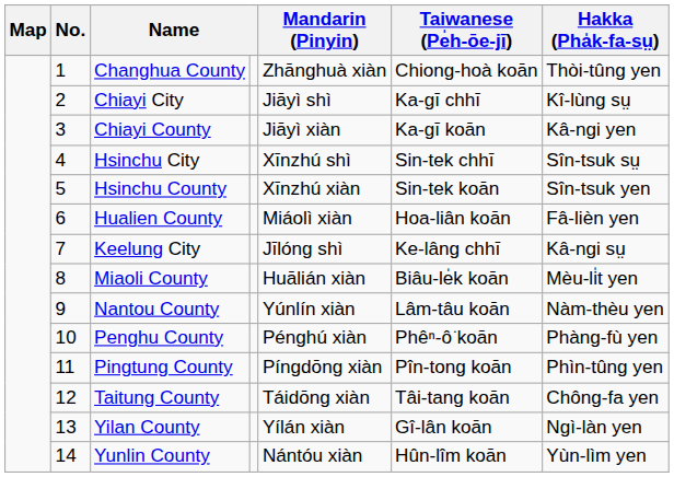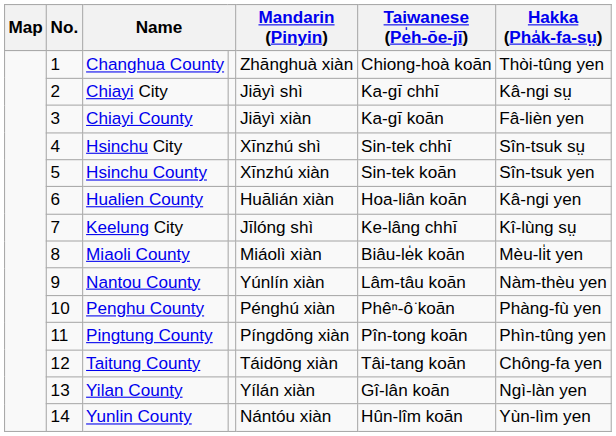Chiayi City | Hakka (Pha̍k-fa-sṳ): Kî-lùng sṳ -> Kâ-ngi sṳ
Chiayi County | Hakka (Pha̍k-fa-sṳ): Kâ-ngi yen -> Fâ-lièn yen
Hualien County | Mandarin (Pinyin): Miáolì xiàn -> Huālián xiàn
Hualien County | Hakka (Pha̍k-fa-sṳ): Fâ-lièn yen -> Kâ-ngi yen
Keelung City | Hakka (Pha̍k-fa-sṳ): Kâ-ngi sṳ -> Kî-lùng sṳ
Miaoli County | Mandarin (Pinyin): Huālián xiàn -> Miáolì xiàn
